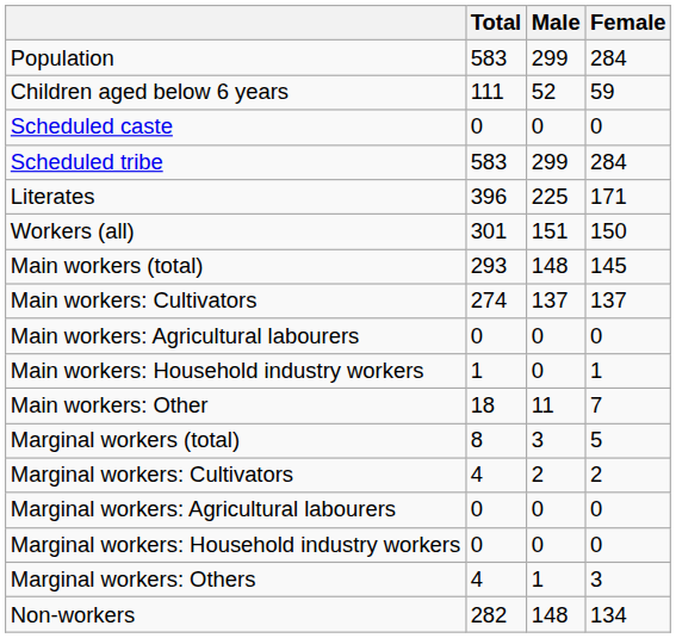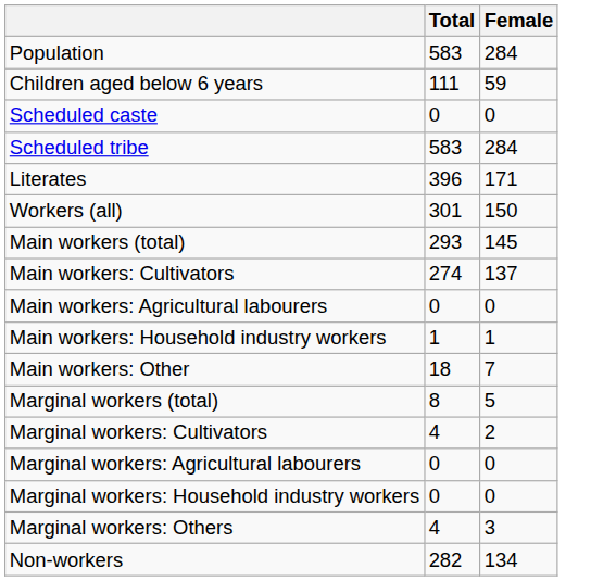- column: Male | 299 | 52 | 0 | 299 | 225 | 151 | 148 | 137 | 0 | 0 | 11 | 3 | 2 | 0 | 0 | 1 | 148
